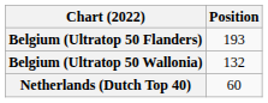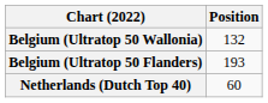rows swapped: Belgium (Ultratop 50 Flanders) <-> Belgium (Ultratop 50 Wallonia)
